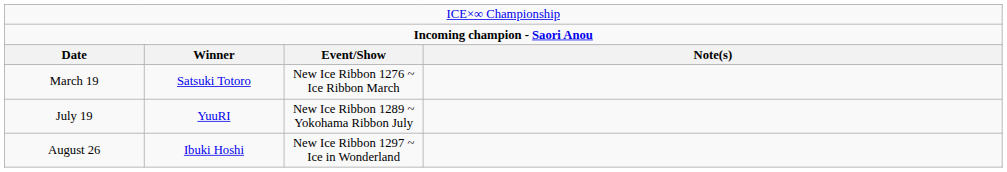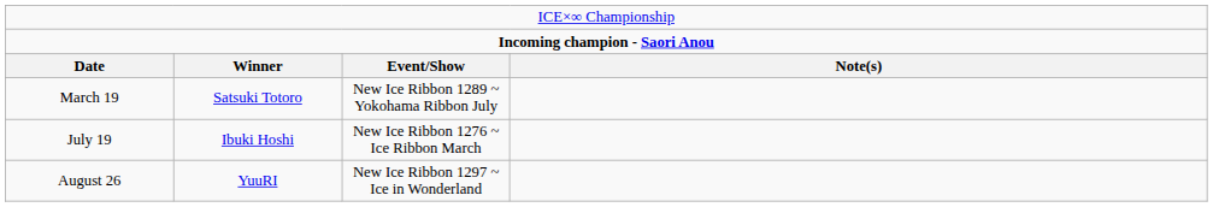March 19 | column 3: New Ice Ribbon 1276 ~ Ice Ribbon March -> New Ice Ribbon 1289 ~ Yokohama Ribbon July
July 19 | column 2: YuuRI -> Ibuki Hoshi
July 19 | column 3: New Ice Ribbon 1289 ~ Yokohama Ribbon July -> New Ice Ribbon 1276 ~ Ice Ribbon March
August 26 | column 2: Ibuki Hoshi -> YuuRI
